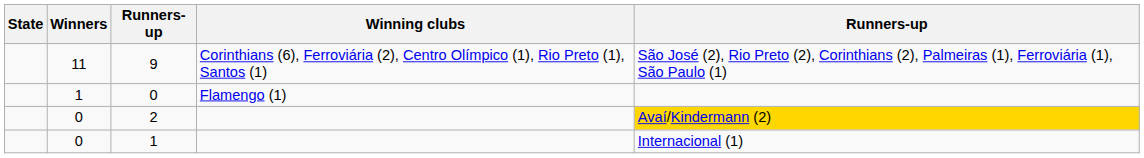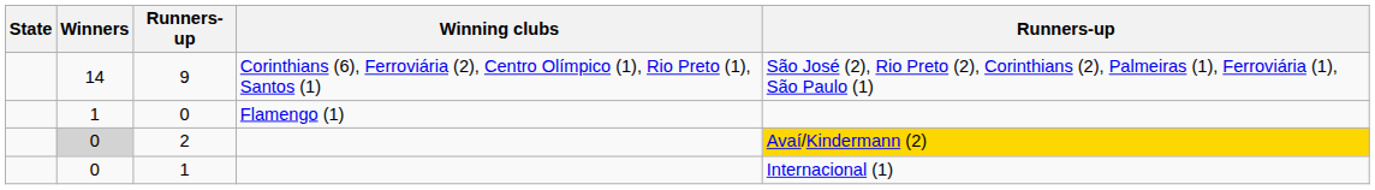9 | Winners: 11 -> 14
2 | Winners: no background -> lightgrey background
